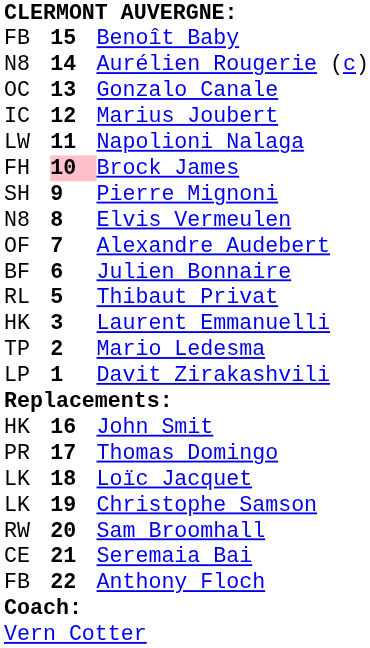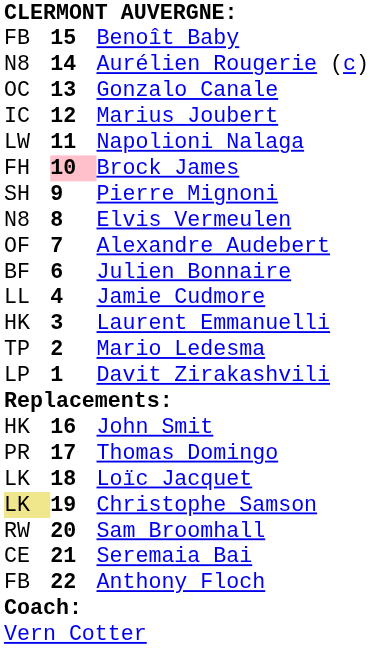- row: RL | 5 | Thibaut Privat
+ row: LL | 4 | Jamie Cudmore
Christophe Samson | column 1: no background -> khaki background
